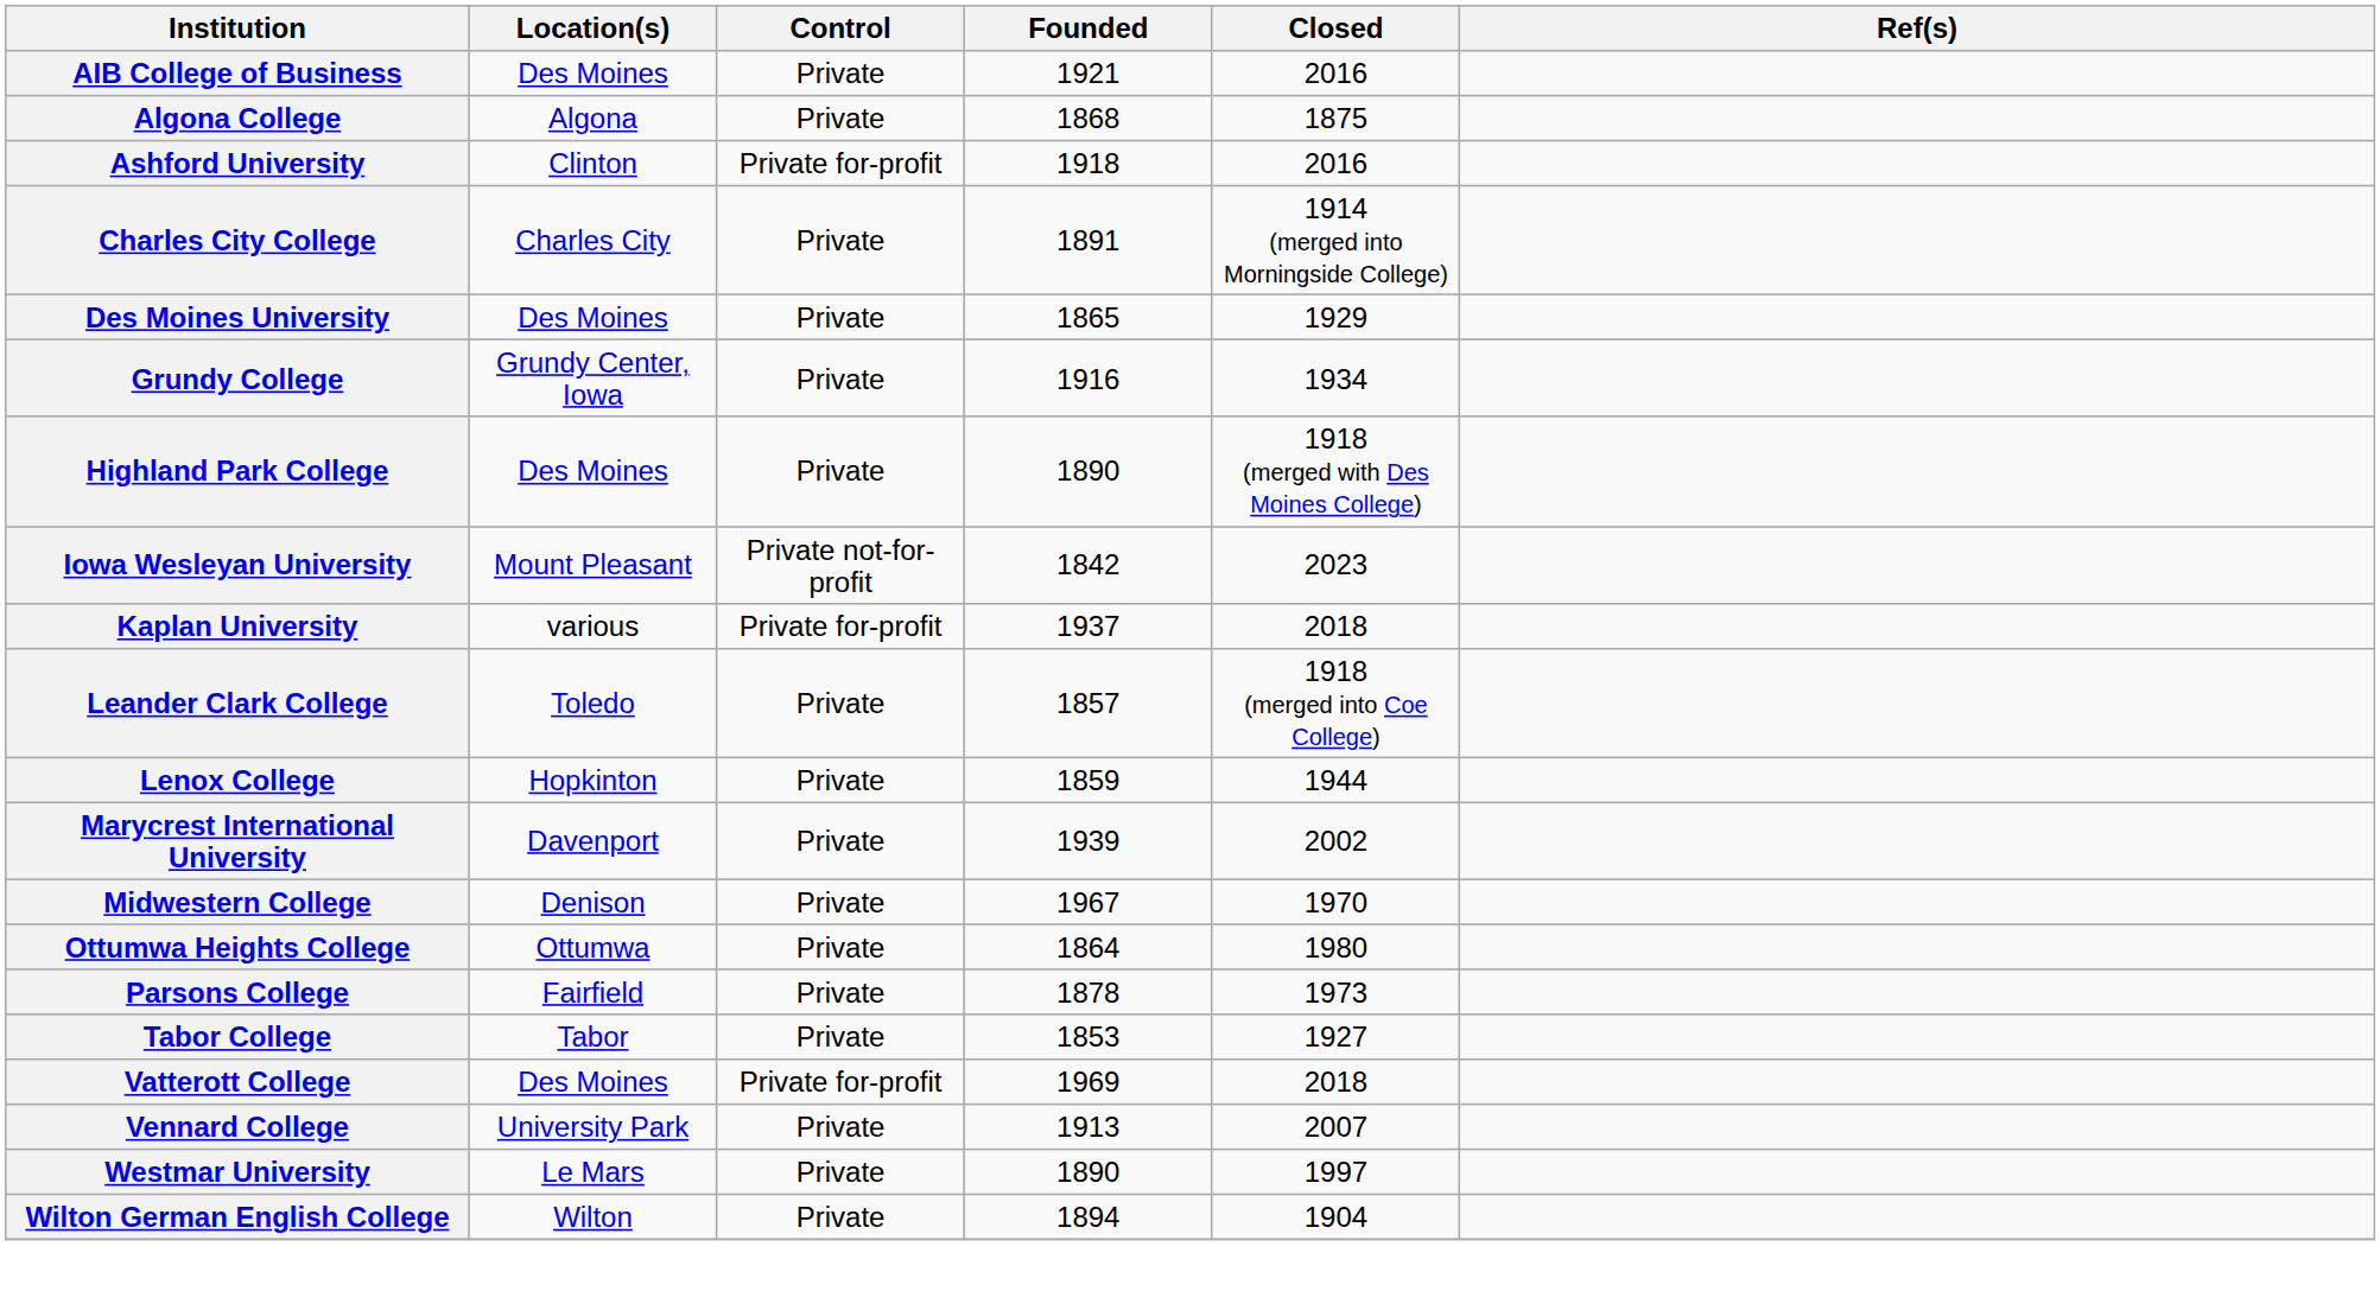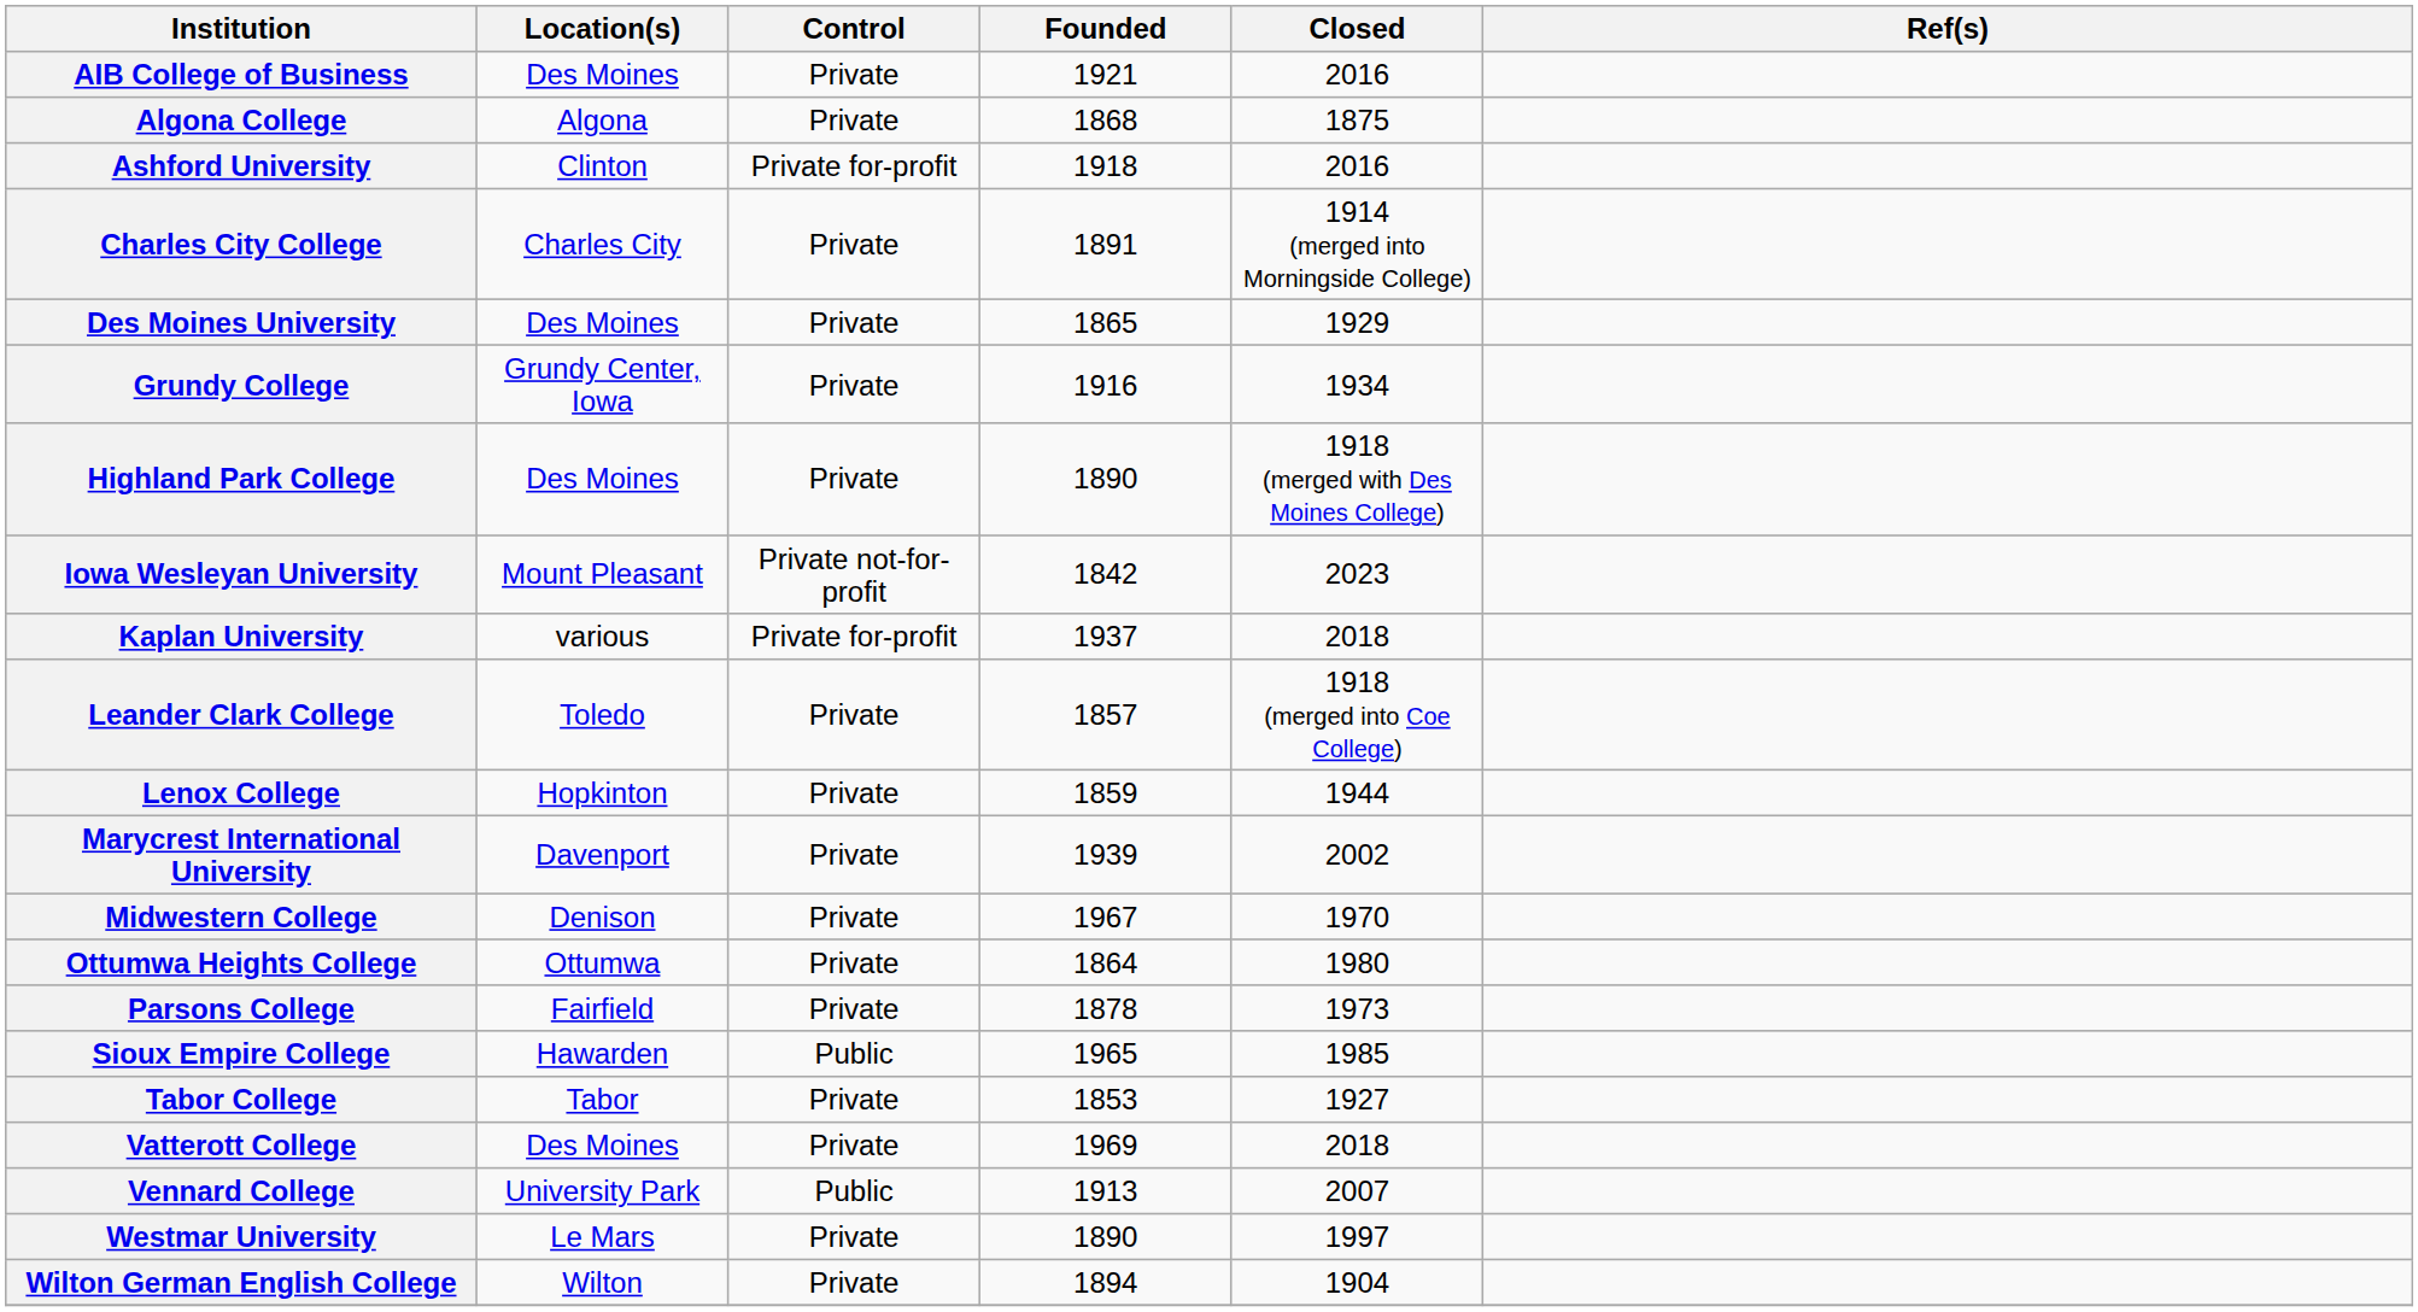+ row: Sioux Empire College | Hawarden | Public | 1965 | 1985
Vatterott College | Control: Private for-profit -> Private
Vennard College | Control: Private -> Public
